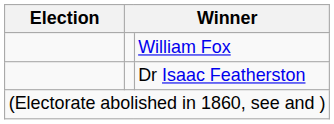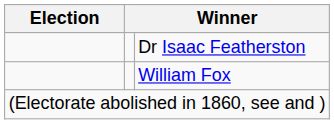rows swapped: Dr Isaac Featherston <-> William Fox
